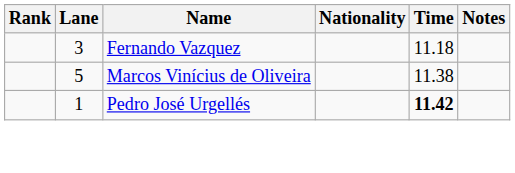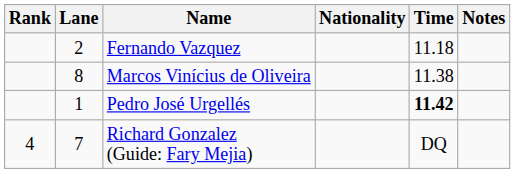Fernando Vazquez | Lane: 3 -> 2
Marcos Vinícius de Oliveira | Lane: 5 -> 8
+ row: 4 | 7 | Richard Gonzalez (Guide: Fary Mejia) | DQ
